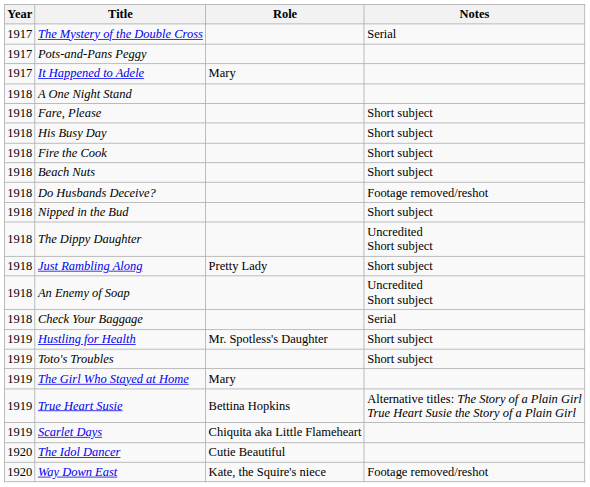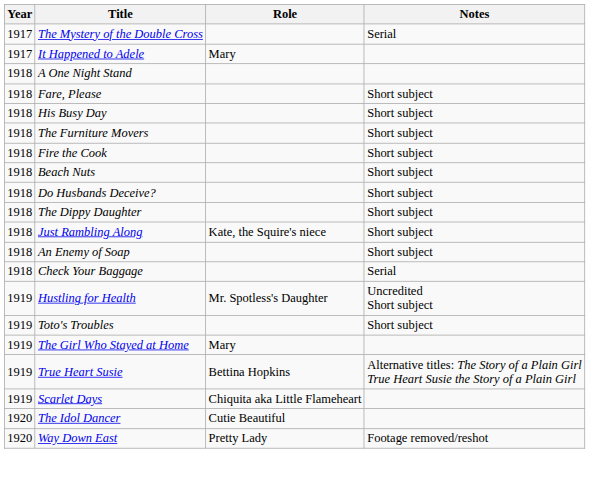- row: 1917 | Pots-and-Pans Peggy
+ row: 1918 | The Furniture Movers | Short subject
Do Husbands Deceive? | Notes: Footage removed/reshot -> Short subject
- row: 1918 | Nipped in the Bud | Short subject
The Dippy Daughter | Notes: Uncredited Short subject -> Short subject
Just Rambling Along | Role: Pretty Lady -> Kate, the Squire's niece
An Enemy of Soap | Notes: Uncredited Short subject -> Short subject
Hustling for Health | Notes: Short subject -> Uncredited Short subject
Way Down East | Role: Kate, the Squire's niece -> Pretty Lady
